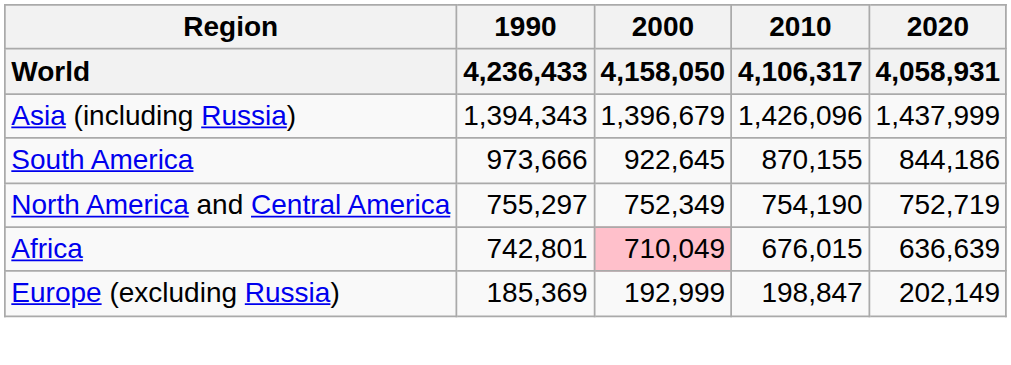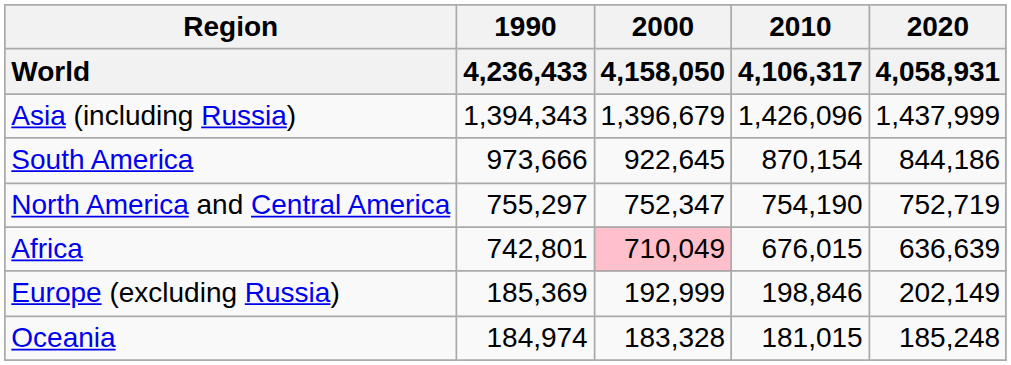South America | 2010 / 4,106,317: 870,155 -> 870,154
North America and Central America | 2000 / 4,158,050: 752,349 -> 752,347
Europe (excluding Russia) | 2010 / 4,106,317: 198,847 -> 198,846
+ row: Oceania | 184,974 | 183,328 | 181,015 | 185,248
